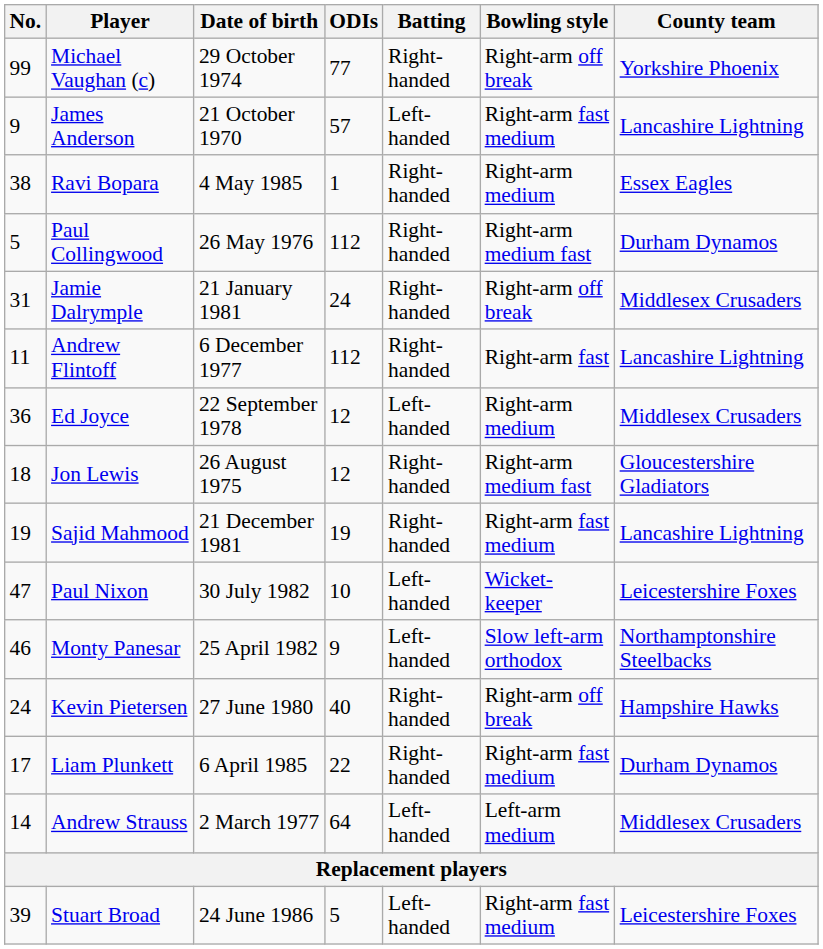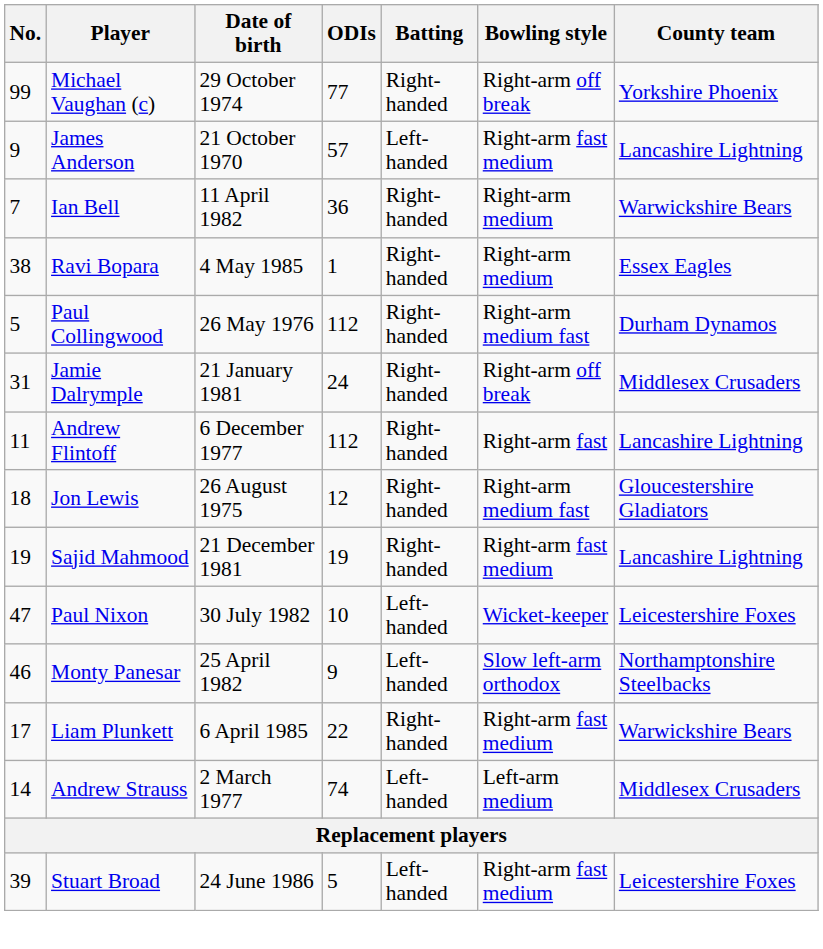+ row: 7 | Ian Bell | 11 April 1982 | 36 | Right-handed | Right-arm medium | Warwickshire Bears
- row: 36 | Ed Joyce | 22 September 1978 | 12 | Left-handed | Right-arm medium | Middlesex Crusaders
- row: 24 | Kevin Pietersen | 27 June 1980 | 40 | Right-handed | Right-arm off break | Hampshire Hawks
Liam Plunkett | County team: Durham Dynamos -> Warwickshire Bears
Andrew Strauss | ODIs: 64 -> 74
